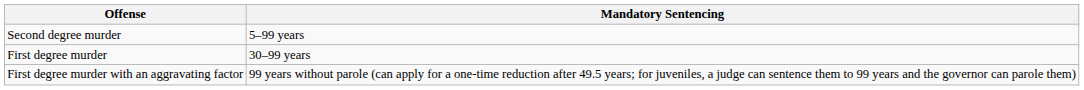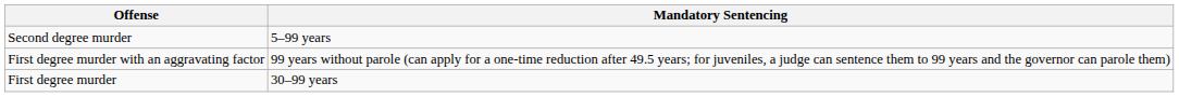rows swapped: First degree murder <-> First degree murder with an aggravating factor
